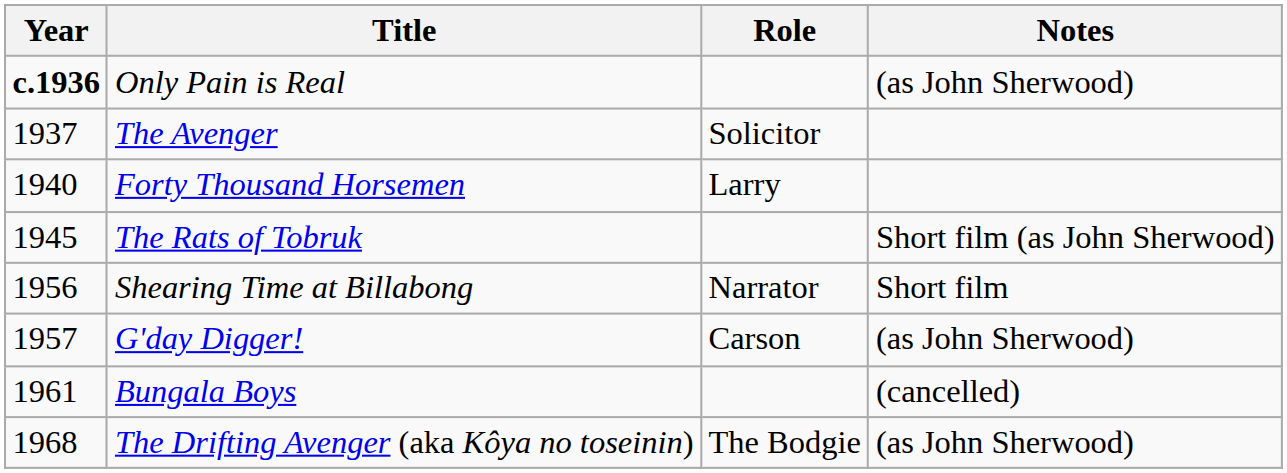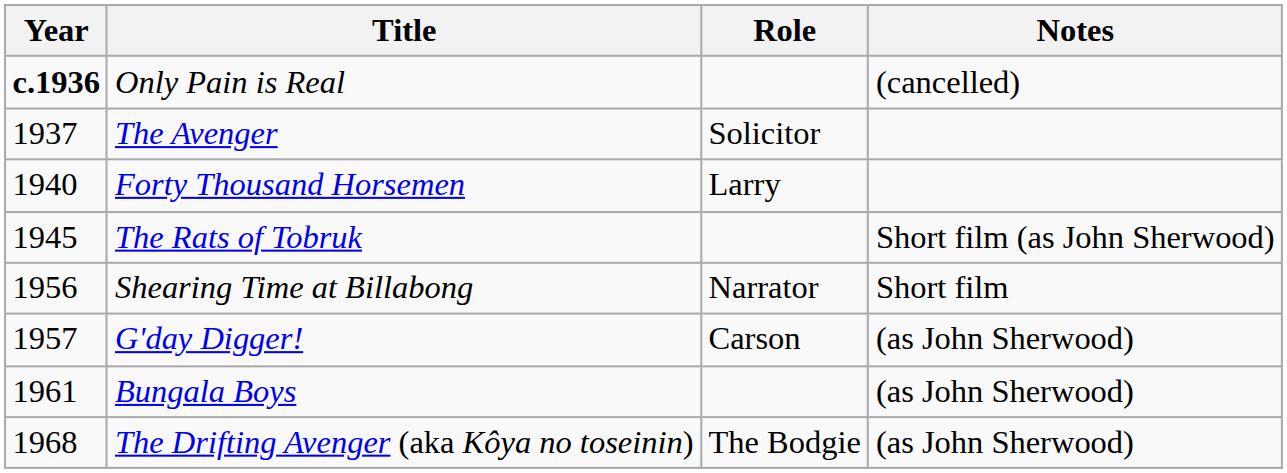Only Pain is Real | Notes: (as John Sherwood) -> (cancelled)
Bungala Boys | Notes: (cancelled) -> (as John Sherwood)
